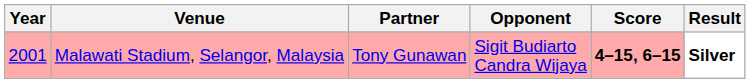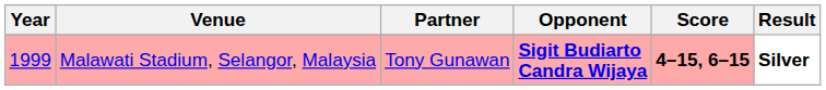Malawati Stadium, Selangor, Malaysia | Year: 2001 -> 1999
Malawati Stadium, Selangor, Malaysia | Opponent: normal -> bold
